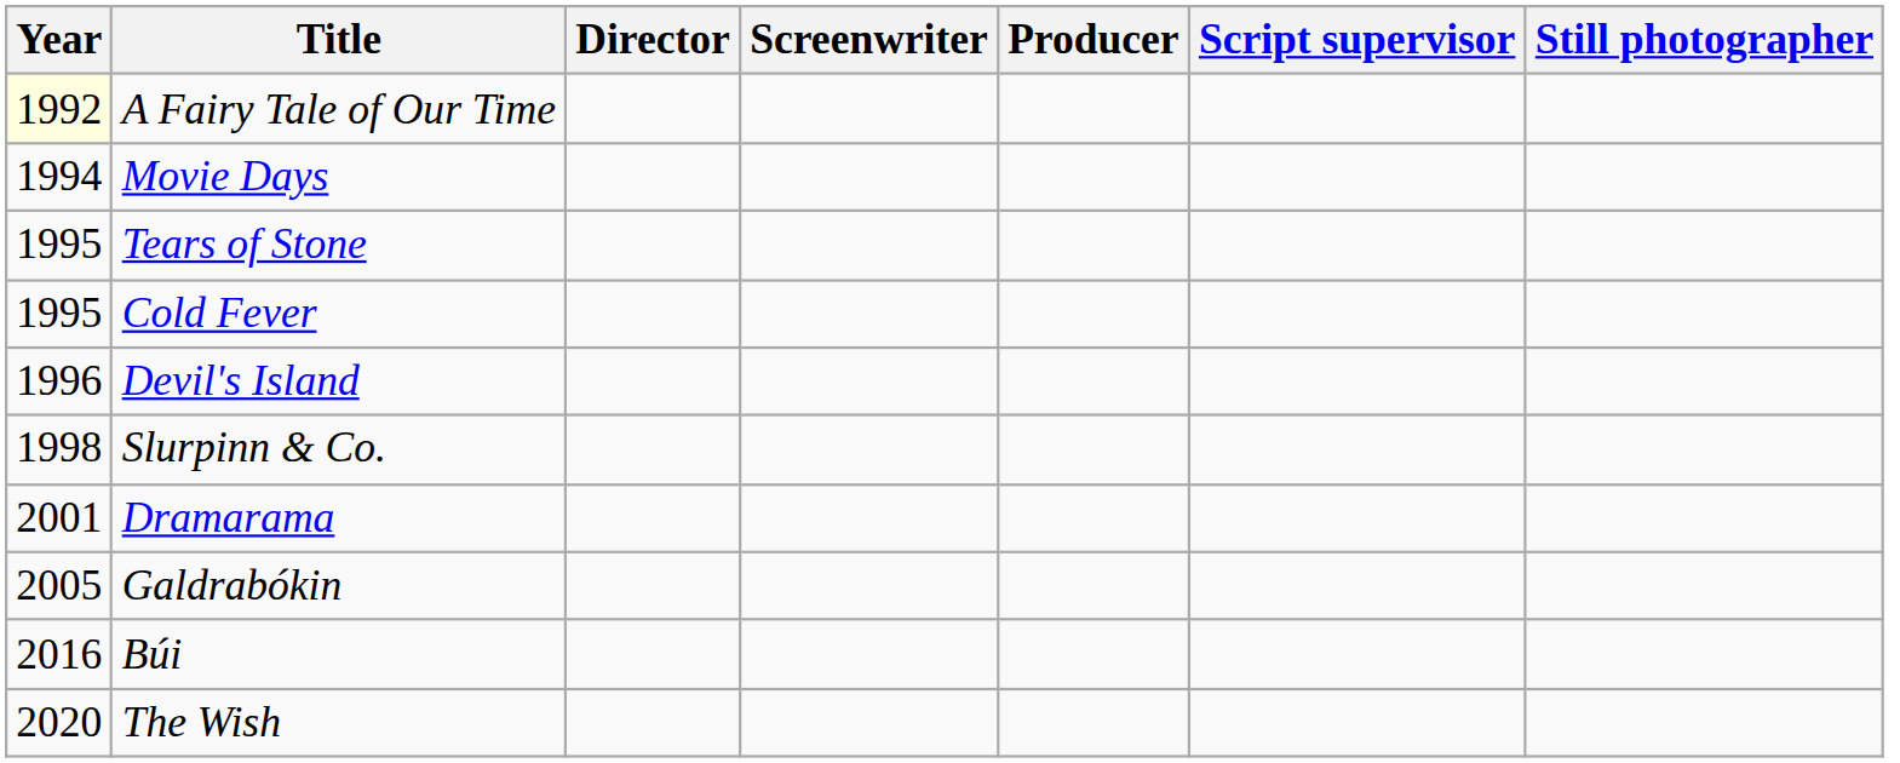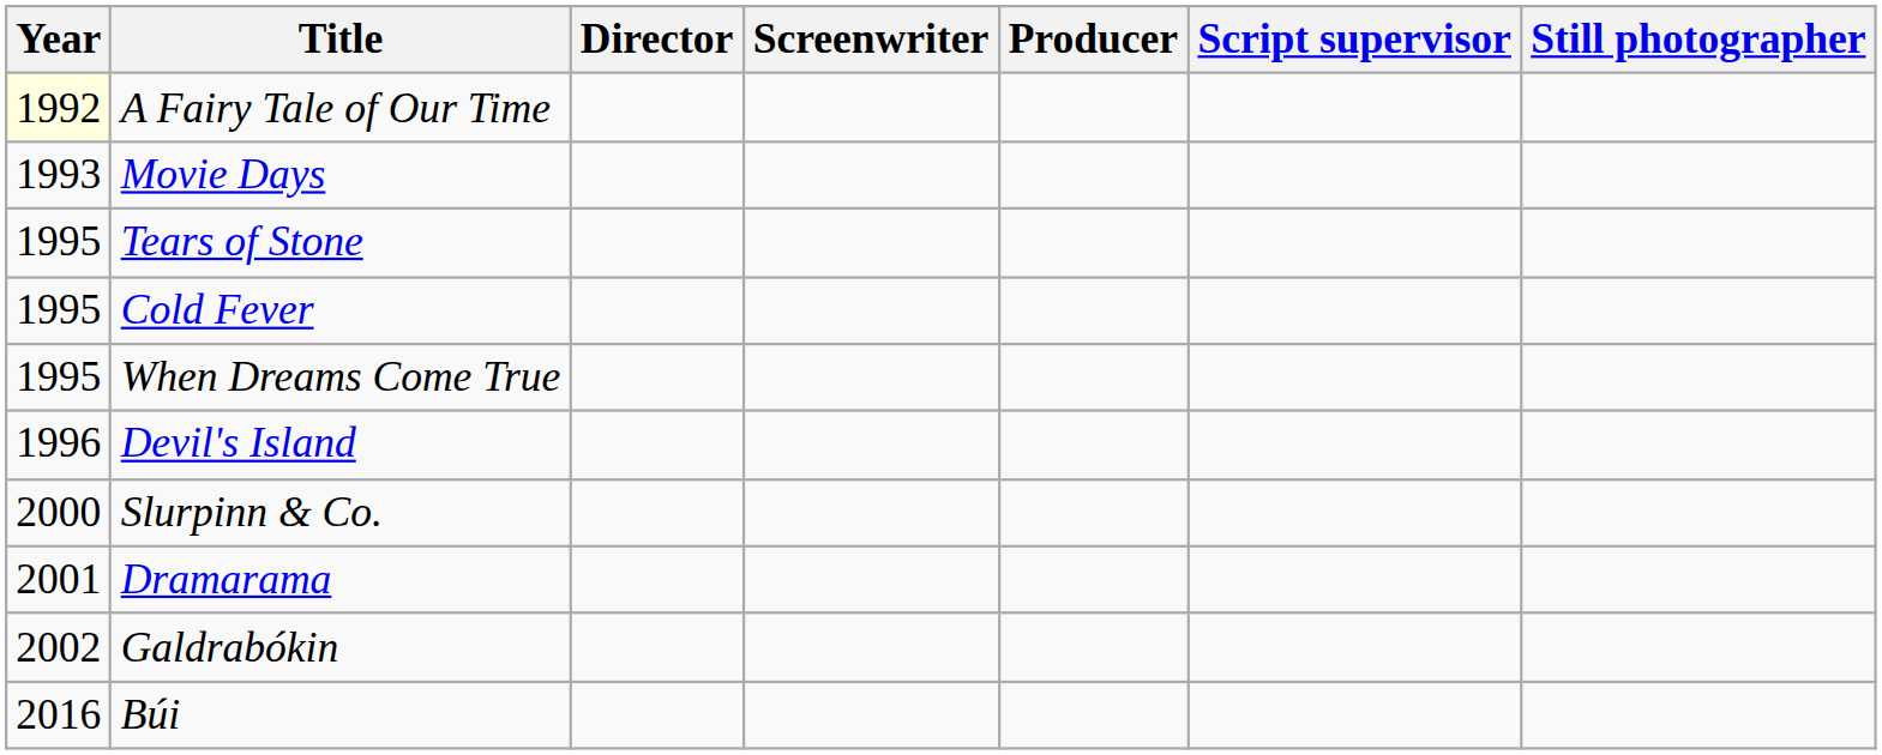Movie Days | Year: 1994 -> 1993
+ row: 1995 | When Dreams Come True
Slurpinn & Co. | Year: 1998 -> 2000
Galdrabókin | Year: 2005 -> 2002
- row: 2020 | The Wish
